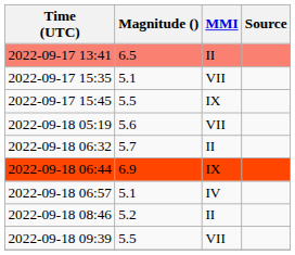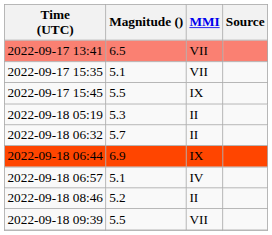2022-09-17 13:41 | MMI: II -> VII
2022-09-18 05:19 | Magnitude (): 5.6 -> 5.3
2022-09-18 05:19 | MMI: VII -> II
